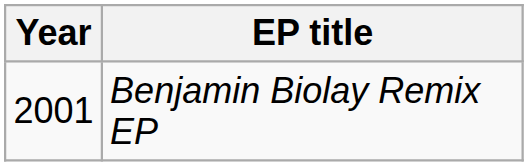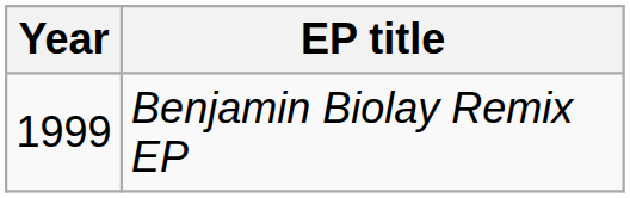Benjamin Biolay Remix EP | Year: 2001 -> 1999
